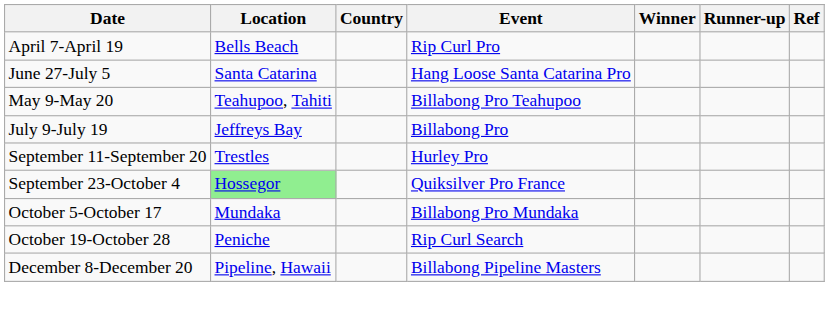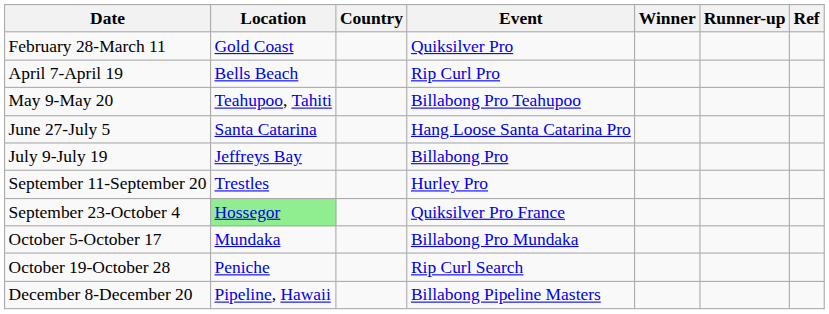+ row: February 28-March 11 | Gold Coast | Quiksilver Pro
rows swapped: May 9-May 20 <-> June 27-July 5
